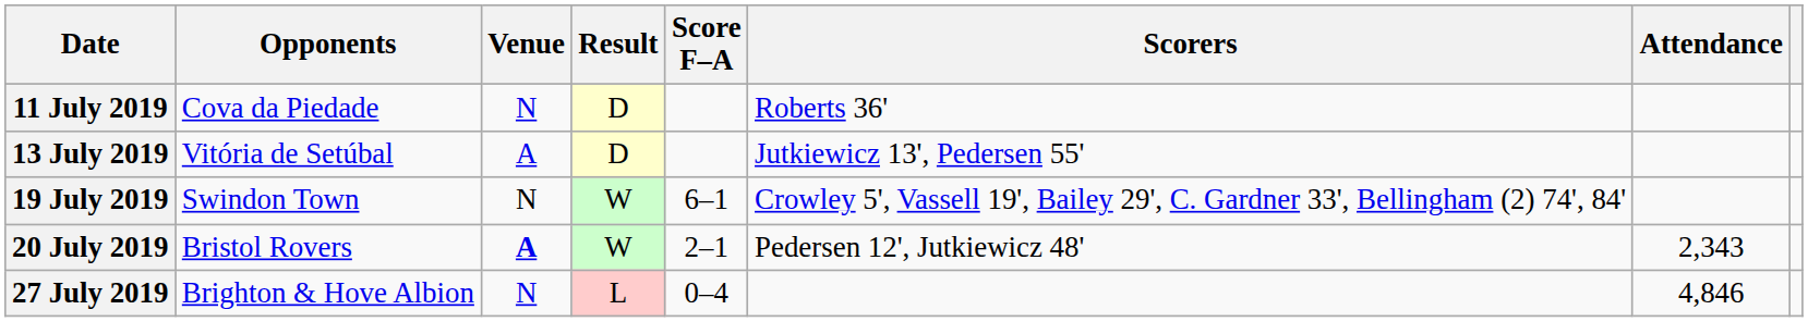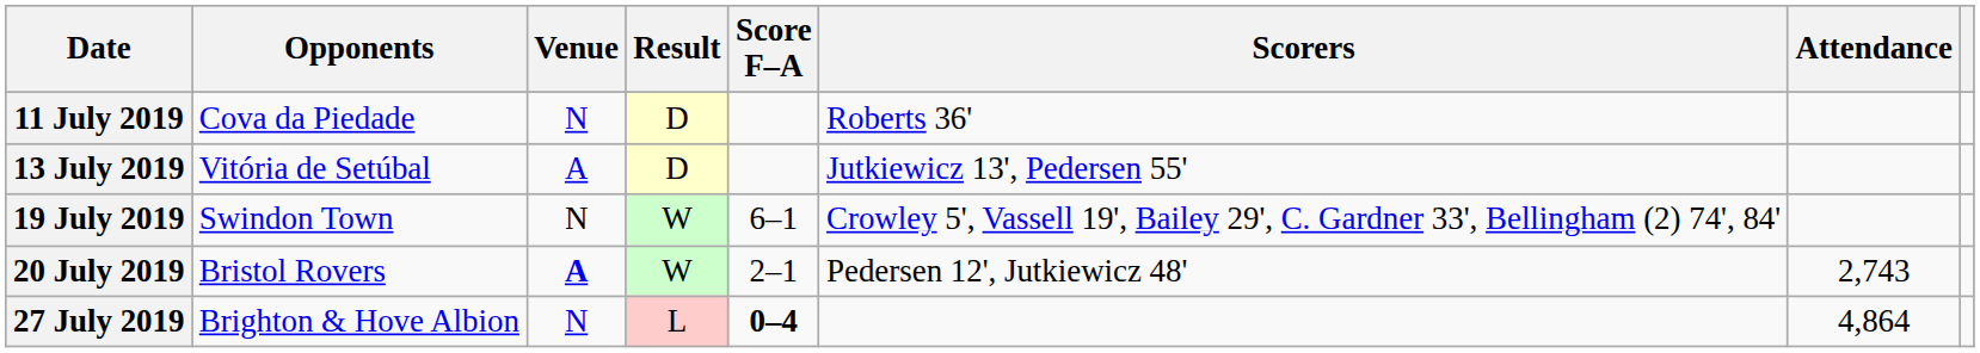20 July 2019 | Attendance: 2,343 -> 2,743
27 July 2019 | Score F–A: normal -> bold
27 July 2019 | Attendance: 4,846 -> 4,864
